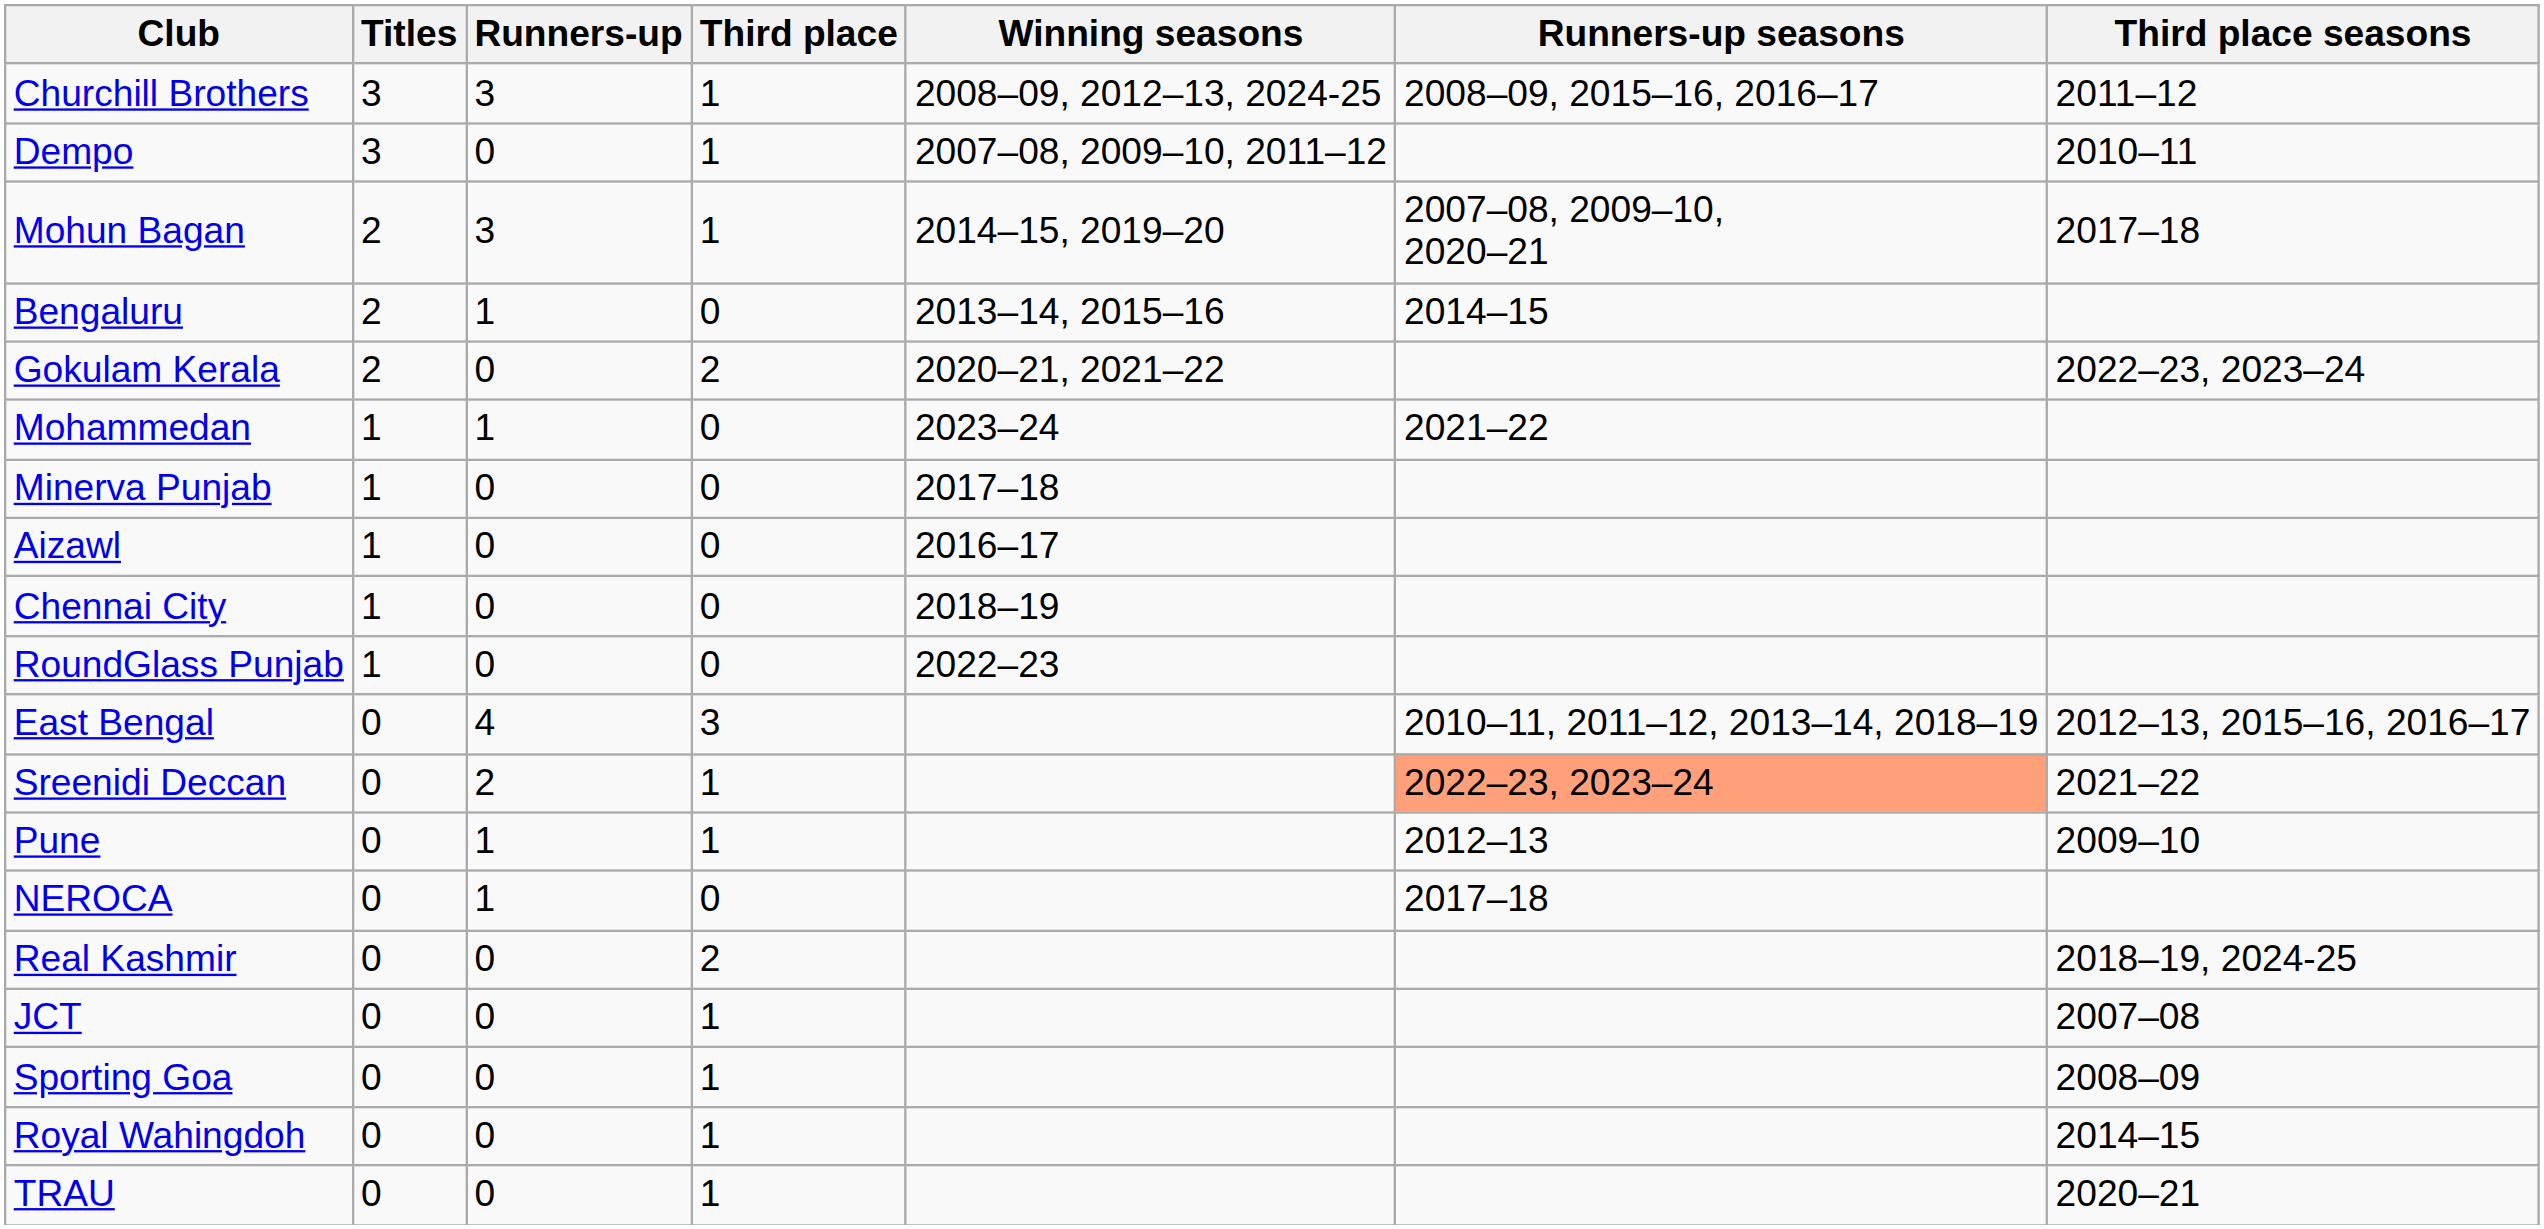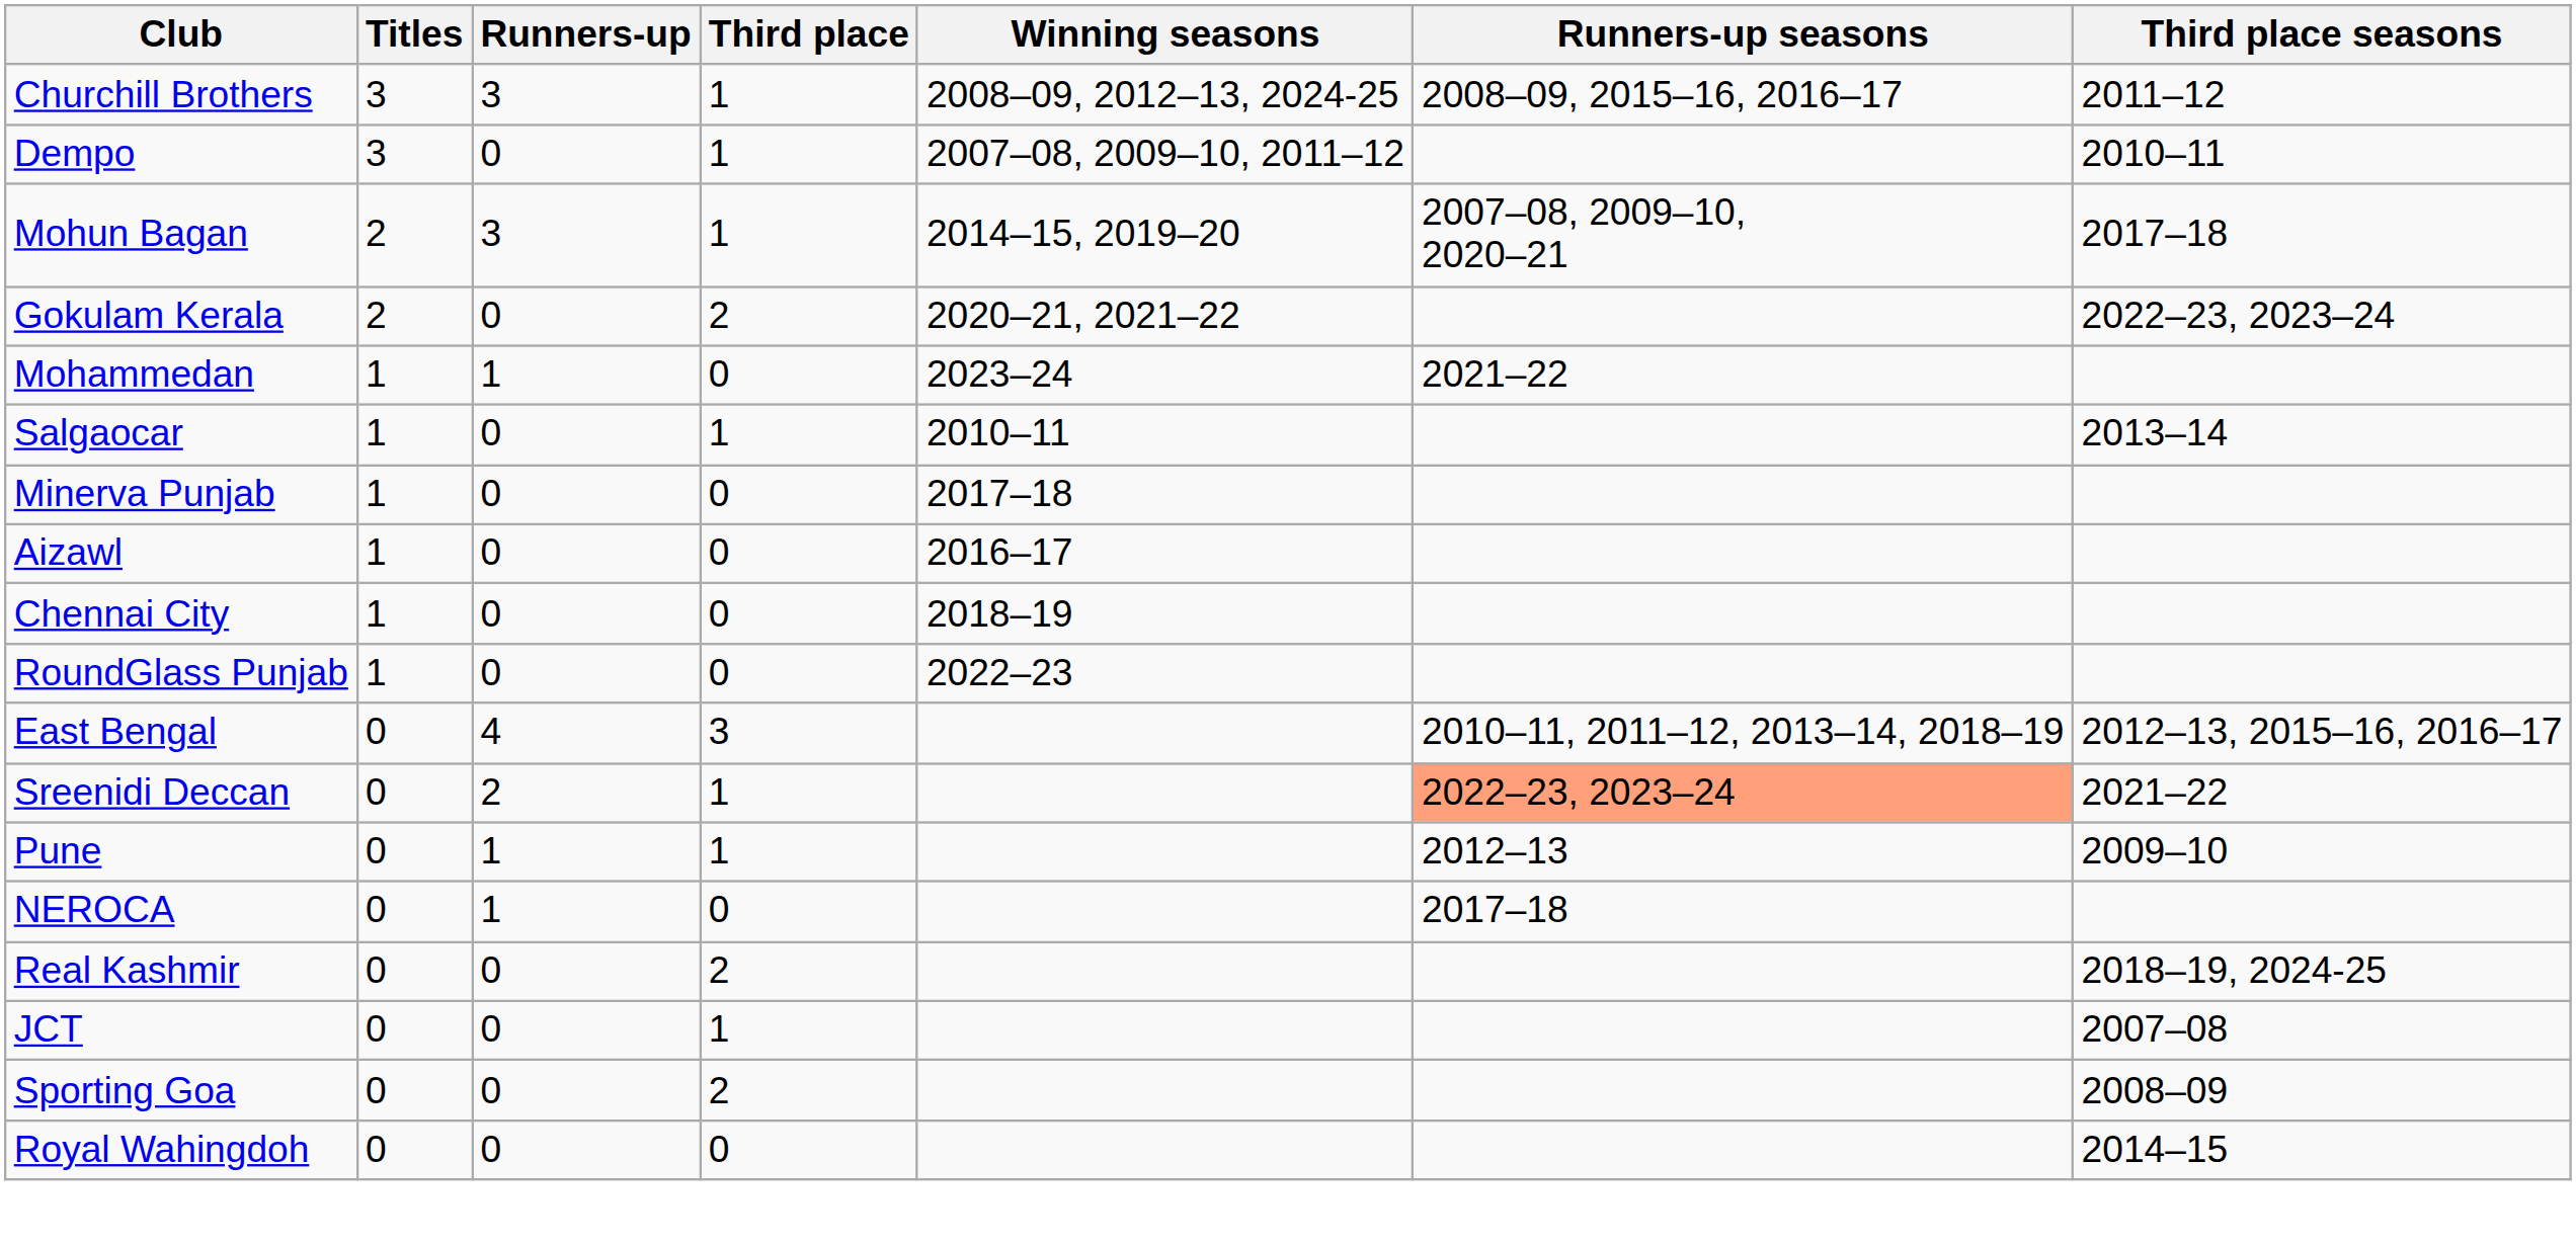- row: Bengaluru | 2 | 1 | 0 | 2013–14, 2015–16 | 2014–15
+ row: Salgaocar | 1 | 0 | 1 | 2010–11 | 2013–14
Sporting Goa | Third place: 1 -> 2
Royal Wahingdoh | Third place: 1 -> 0
- row: TRAU | 0 | 0 | 1 | 2020–21
